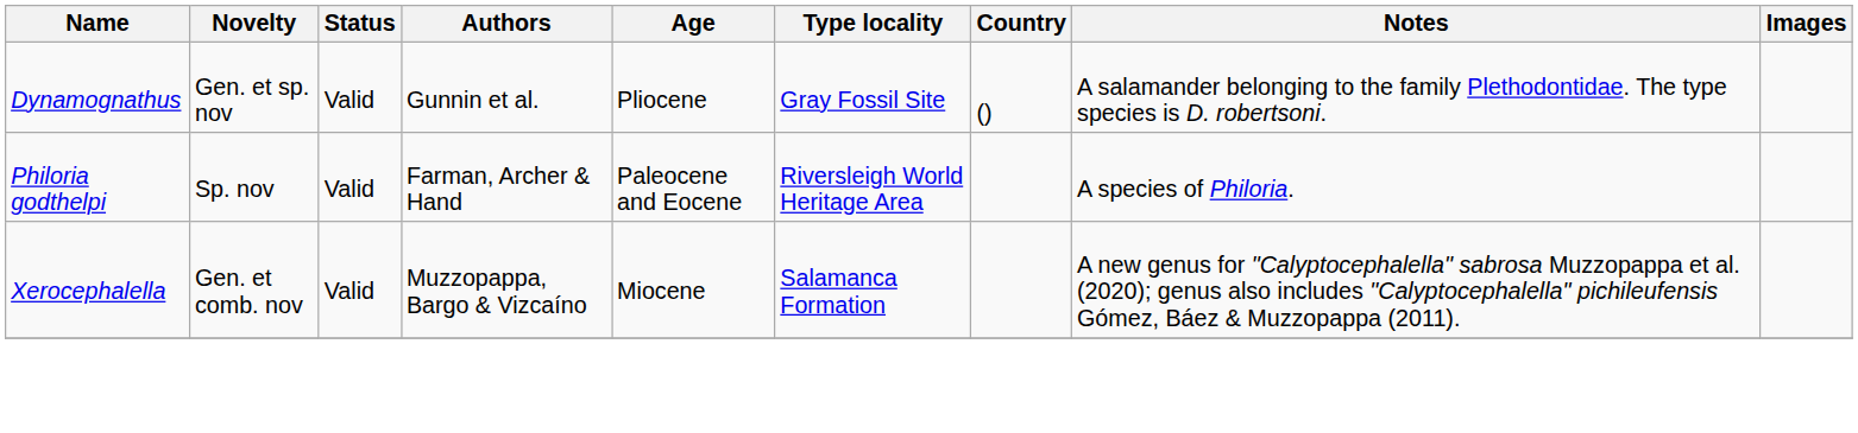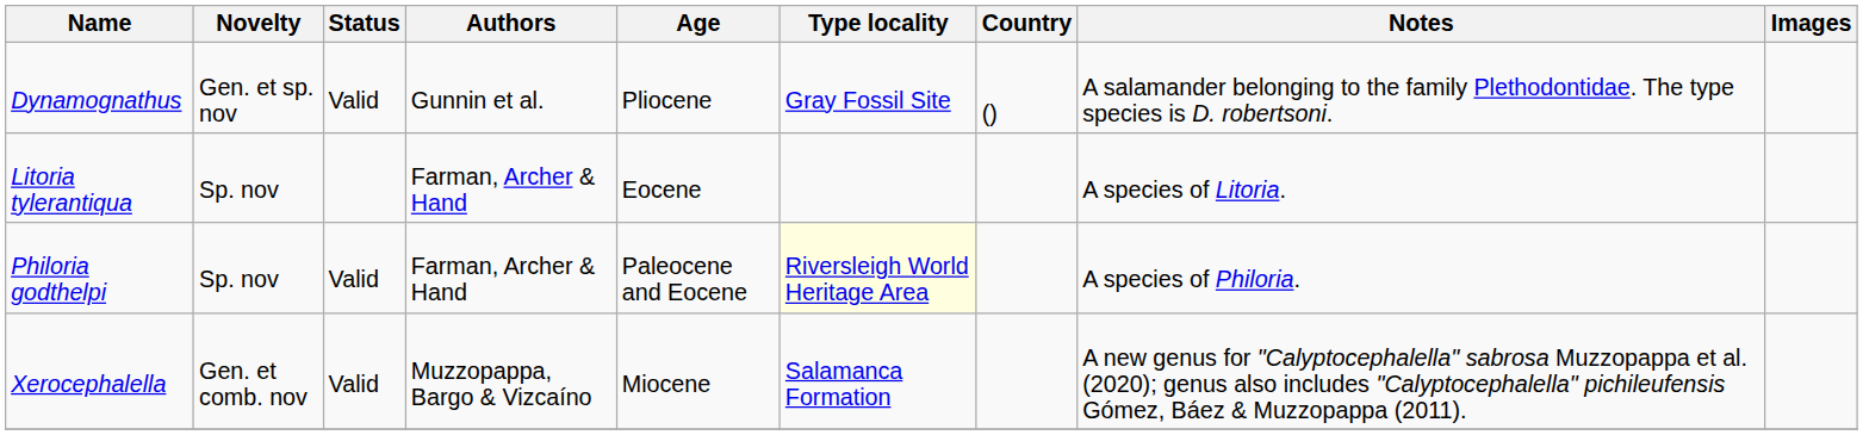+ row: Litoria tylerantiqua | Sp. nov | Farman, Archer & Hand | Eocene | A species of Litoria.
Philoria godthelpi | Type locality: no background -> lightyellow background
